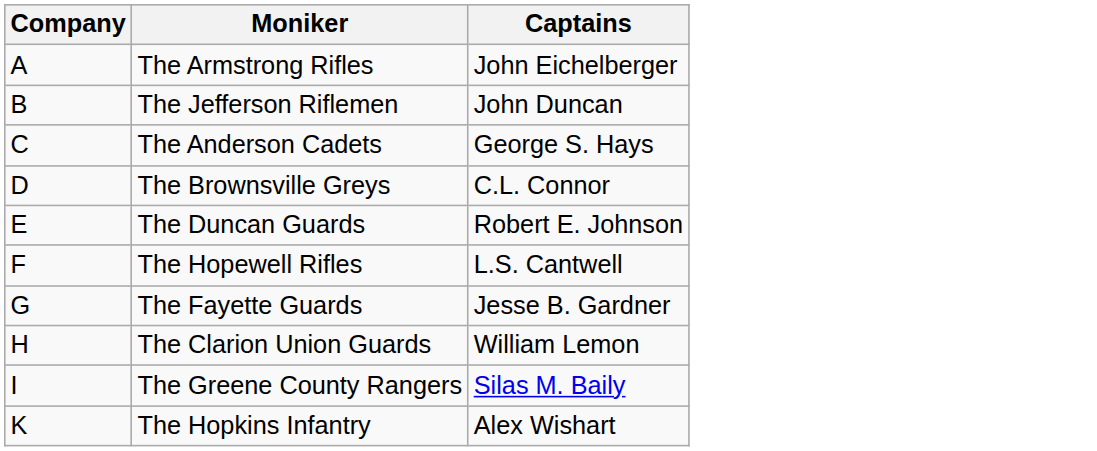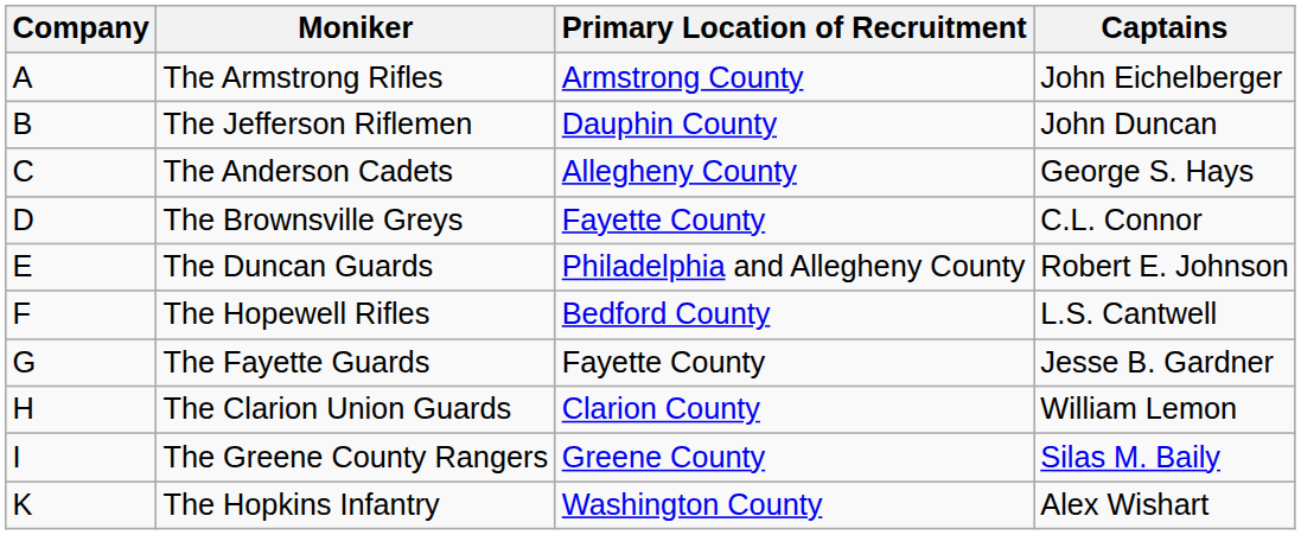+ column: Primary Location of Recruitment | Armstrong County | Dauphin County | Allegheny County | Fayette County | Philadelphia and Allegheny County | Bedford County | Fayette County | Clarion County | Greene County | Washington County
